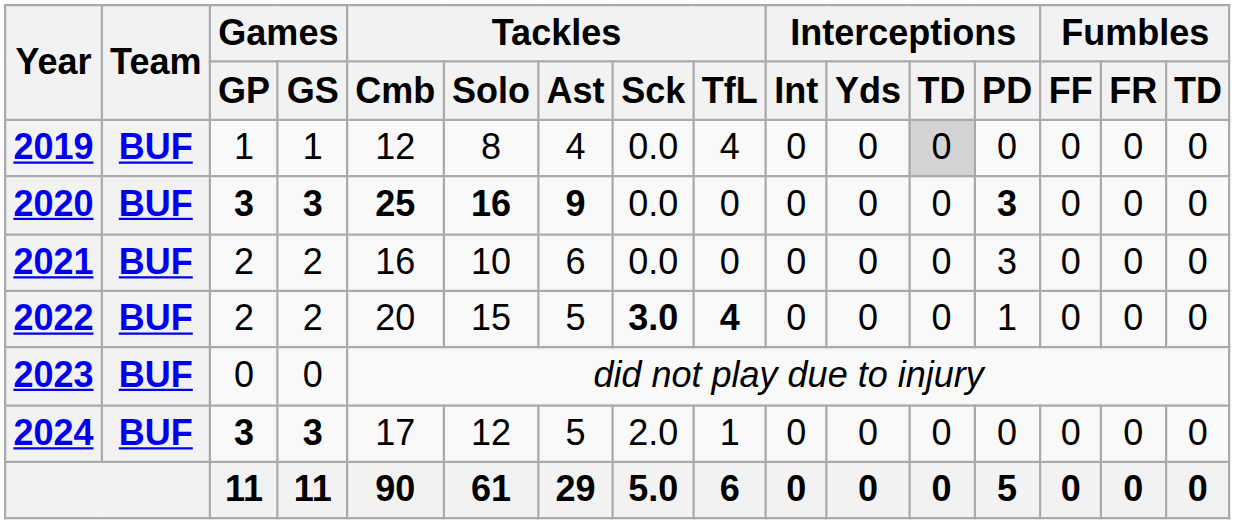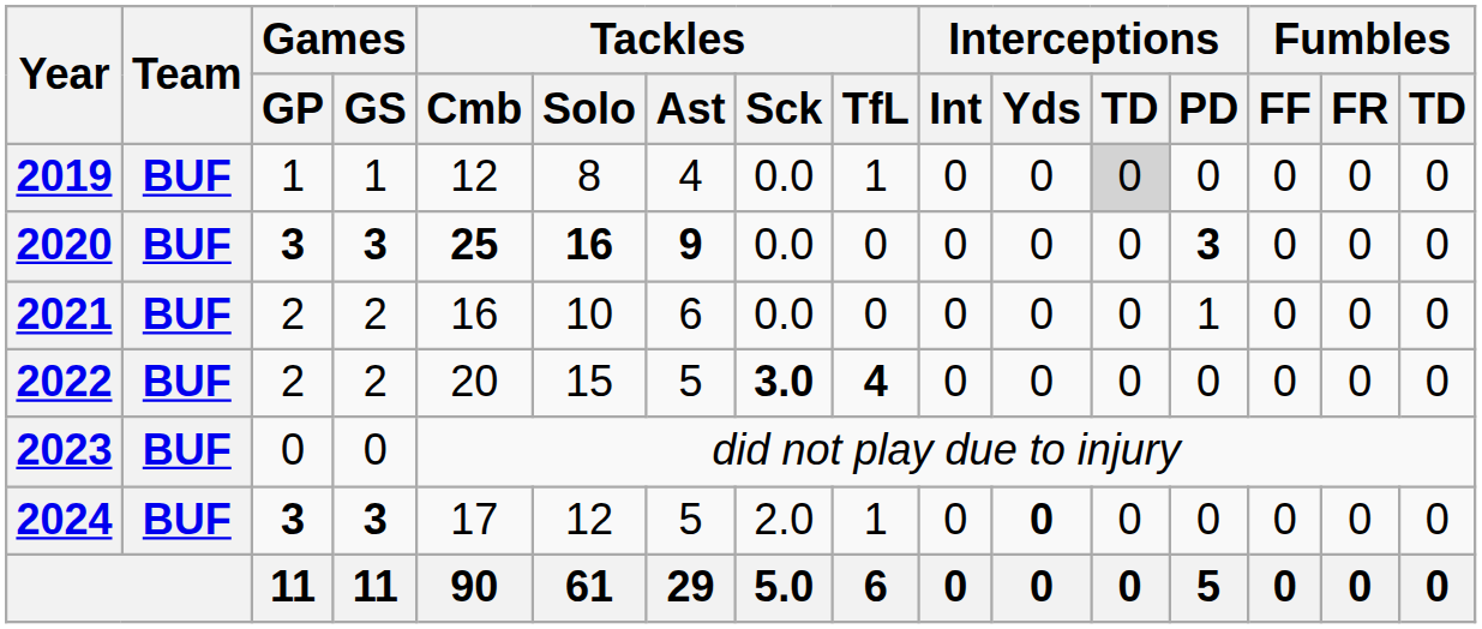2019 | Tackles / TfL: 4 -> 1
2021 | Interceptions / PD: 3 -> 1
2022 | Interceptions / PD: 1 -> 0
2024 | Interceptions / Yds: normal -> bold
